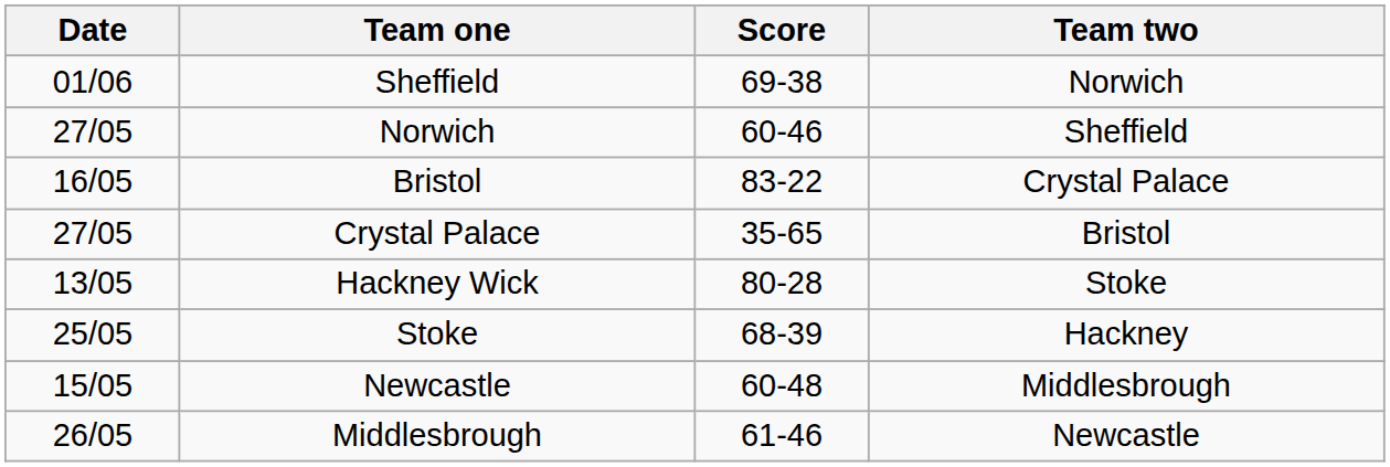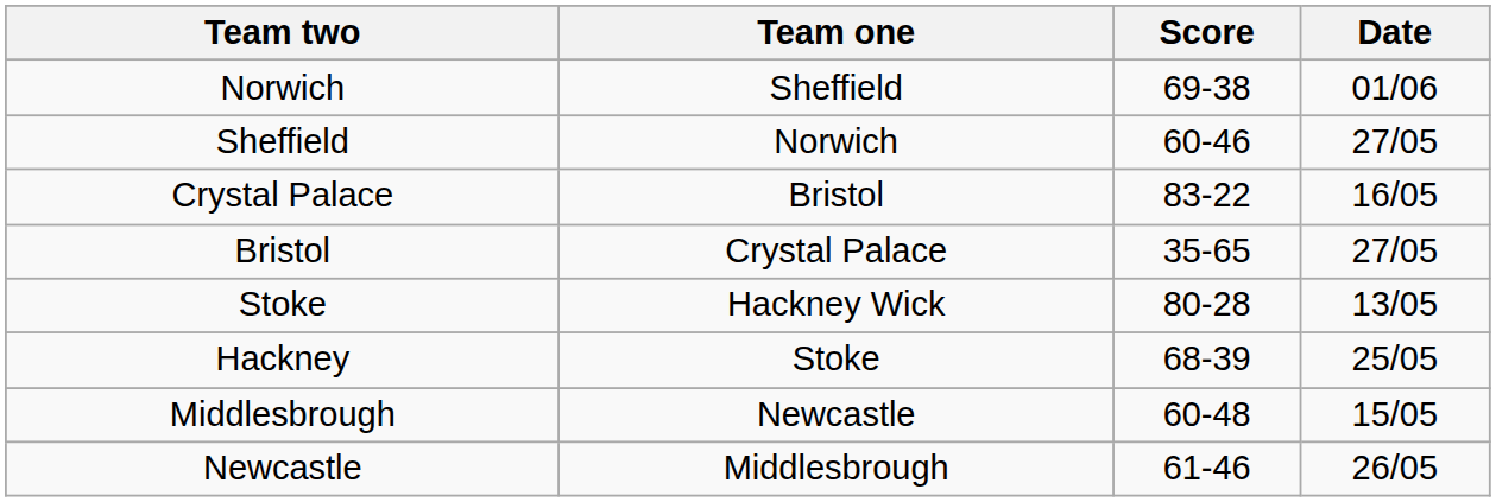columns swapped: Date <-> Team two
